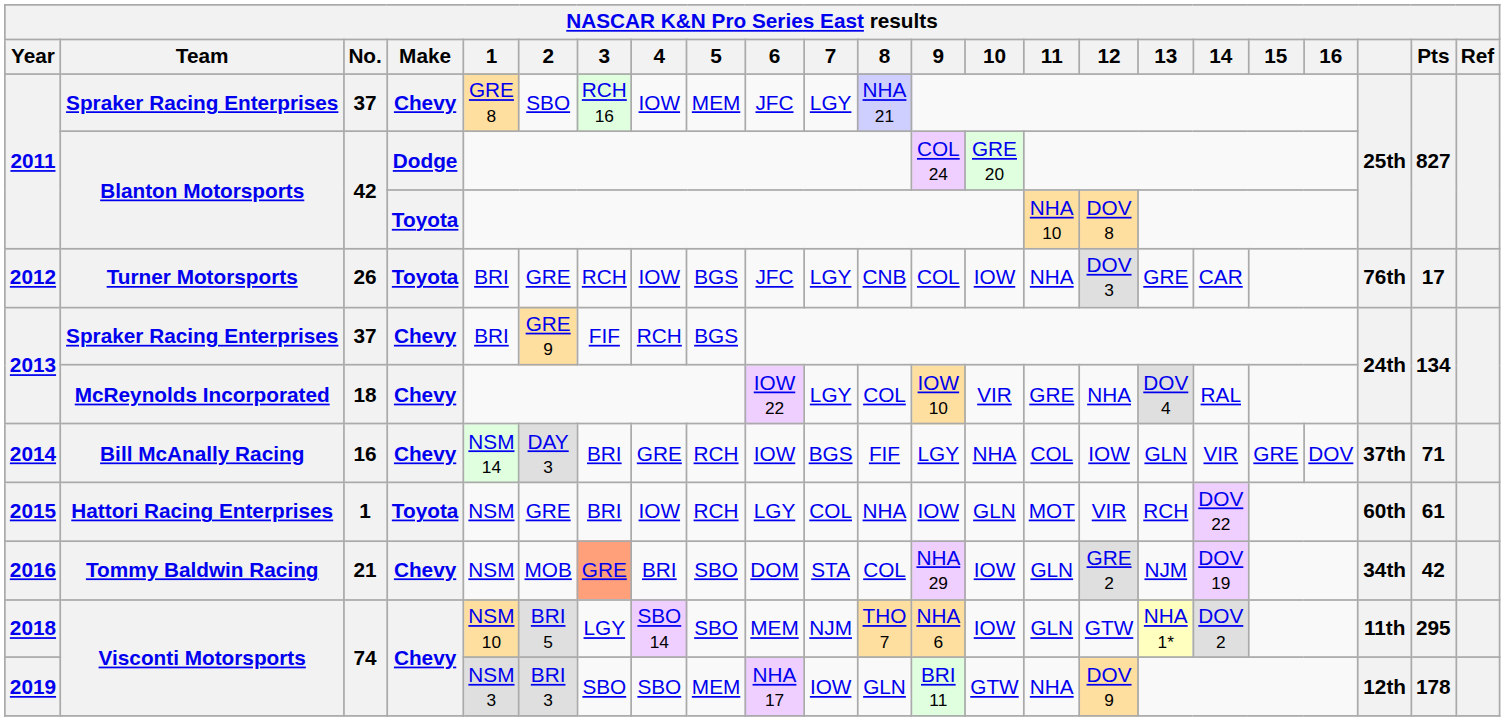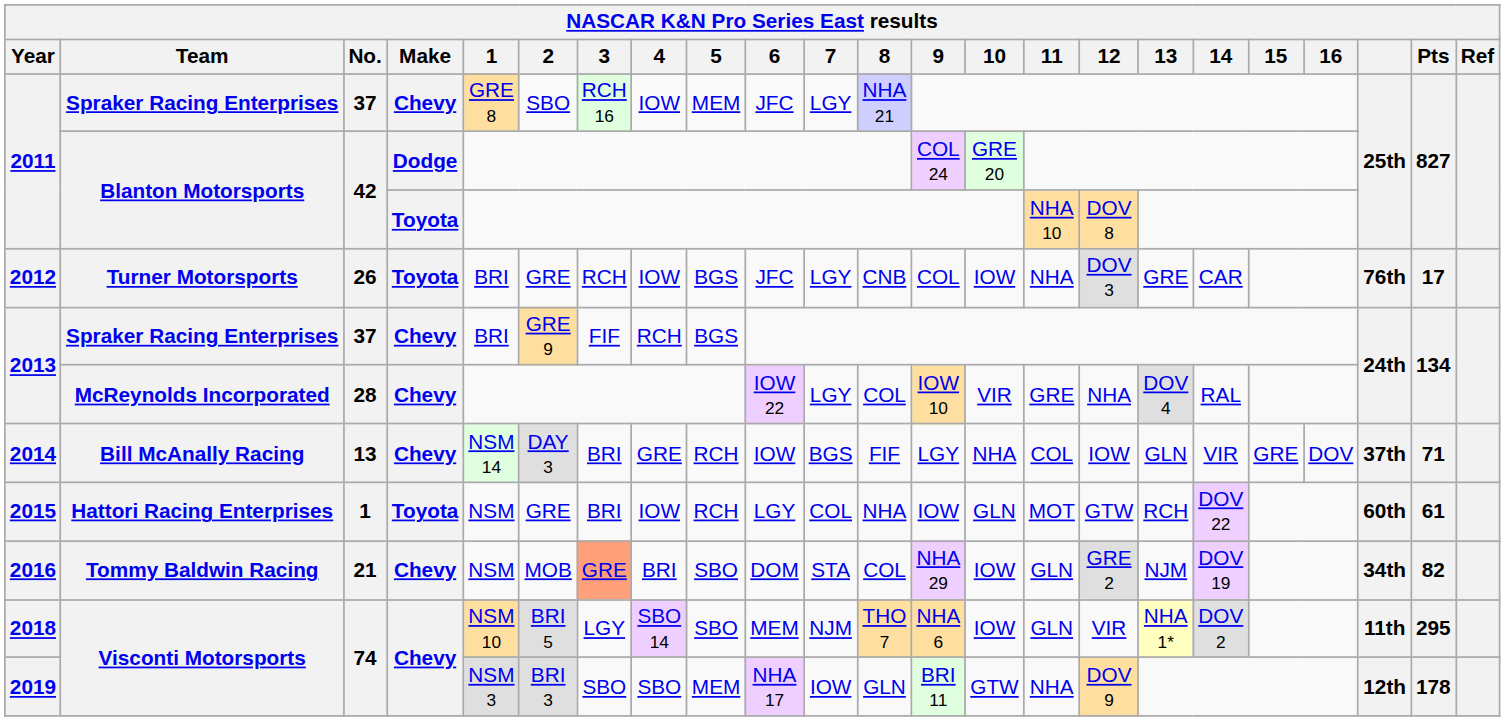2013 / McReynolds Incorporated | No.: 18 -> 28
2014 | No.: 16 -> 13
2015 | 12: VIR -> GTW
2016 | Pts: 42 -> 82
2018 | 12: GTW -> VIR
